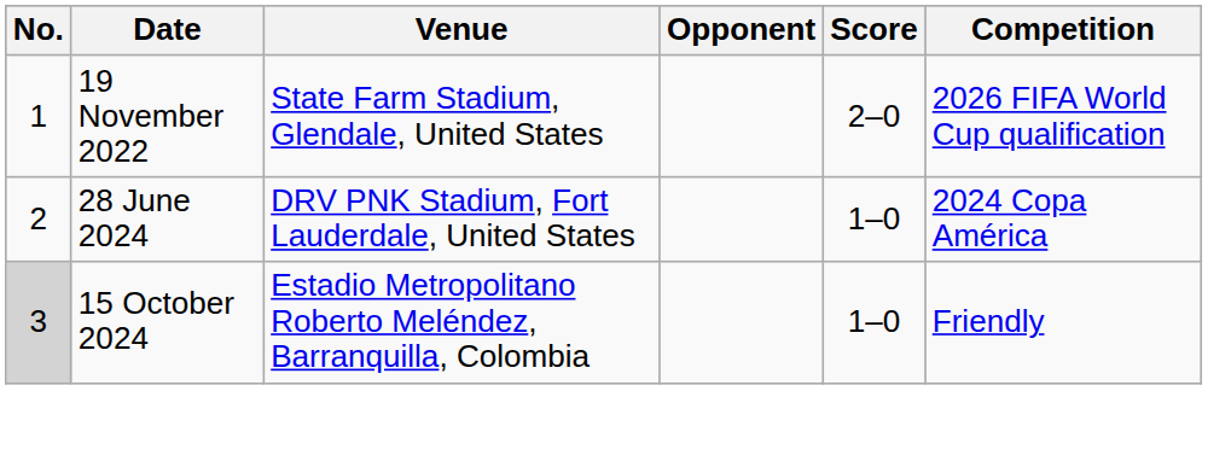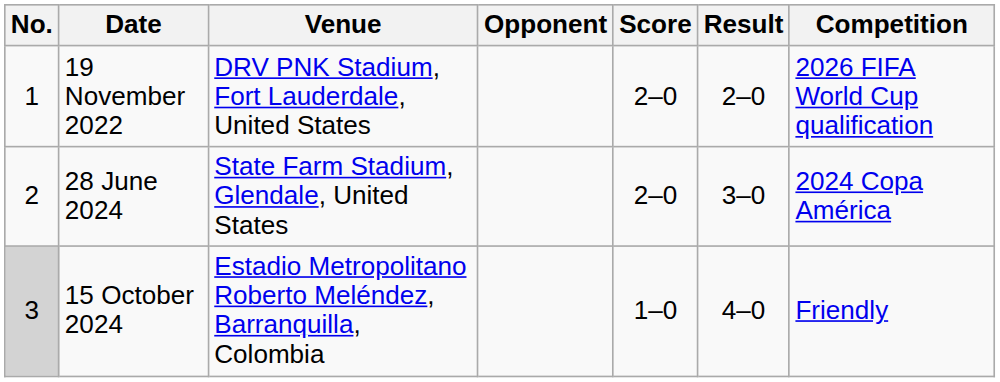+ column: Result | 2–0 | 3–0 | 4–0
19 November 2022 | Venue: State Farm Stadium, Glendale, United States -> DRV PNK Stadium, Fort Lauderdale, United States
28 June 2024 | Venue: DRV PNK Stadium, Fort Lauderdale, United States -> State Farm Stadium, Glendale, United States
28 June 2024 | Score: 1–0 -> 2–0
